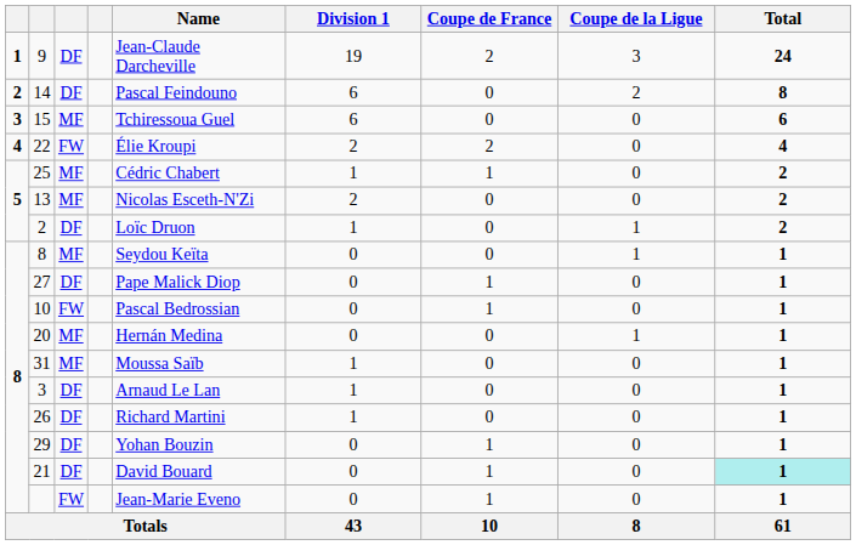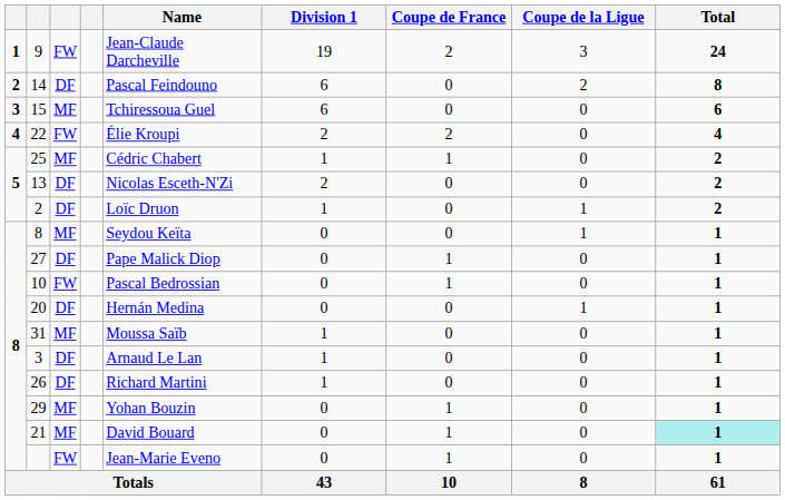9 | column 3: DF -> FW
13 | column 3: MF -> DF
20 | column 3: MF -> DF
29 | column 3: DF -> MF
21 | column 3: DF -> MF
